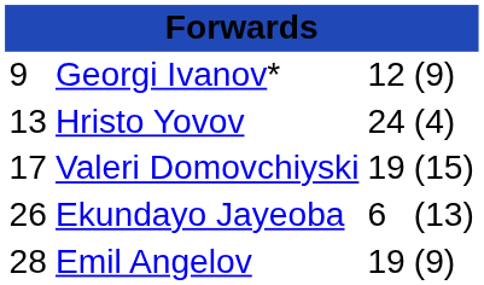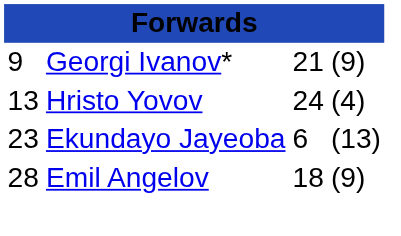Georgi Ivanov* | column 3: 12 -> 21
- row: 17 | Valeri Domovchiyski | 19 | (15)
Ekundayo Jayeoba | column 1: 26 -> 23
Emil Angelov | column 3: 19 -> 18
